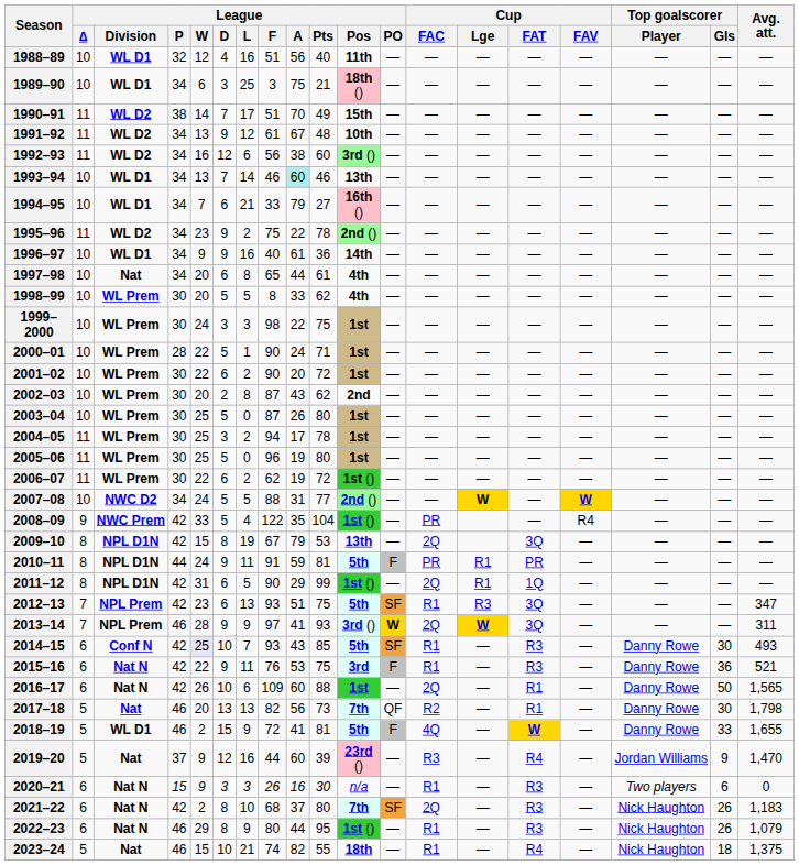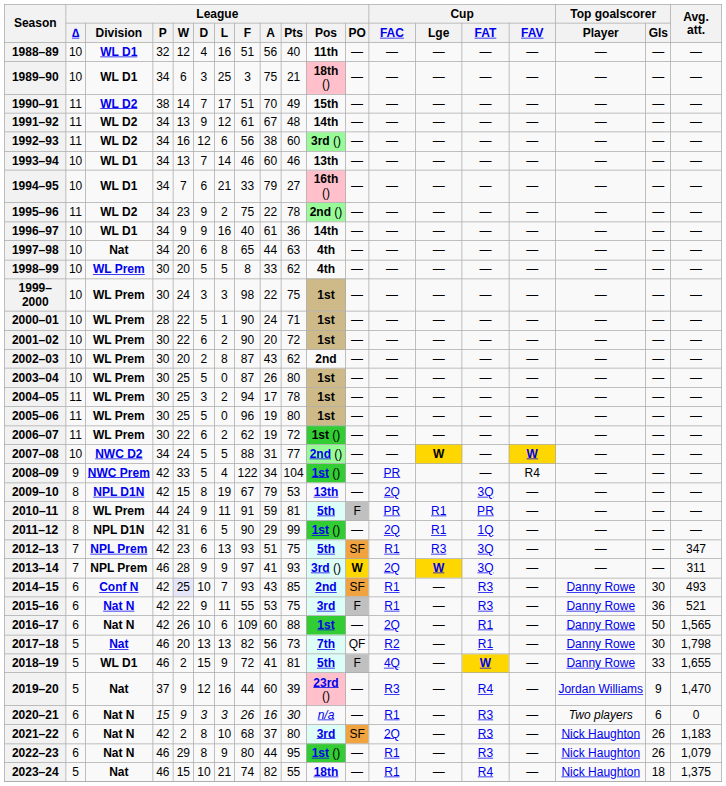1991–92 | League / Pos: 10th -> 14th
1993–94 | League / A: paleturquoise background -> no background
1997–98 | League / Pts: 61 -> 63
2008–09 | League / A: 35 -> 34
2010–11 | League / Division: NPL D1N -> WL Prem
2014–15 | League / Pos: 5th -> 2nd
2015–16 | League / F: 76 -> 55
2021–22 | League / Pos: 7th -> 3rd
